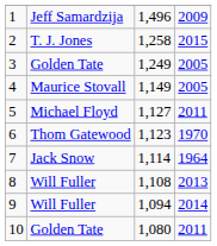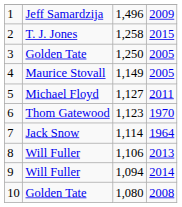3 | column 3: 1,249 -> 1,250
8 | column 3: 1,108 -> 1,106
10 | column 4: 2011 -> 2008
